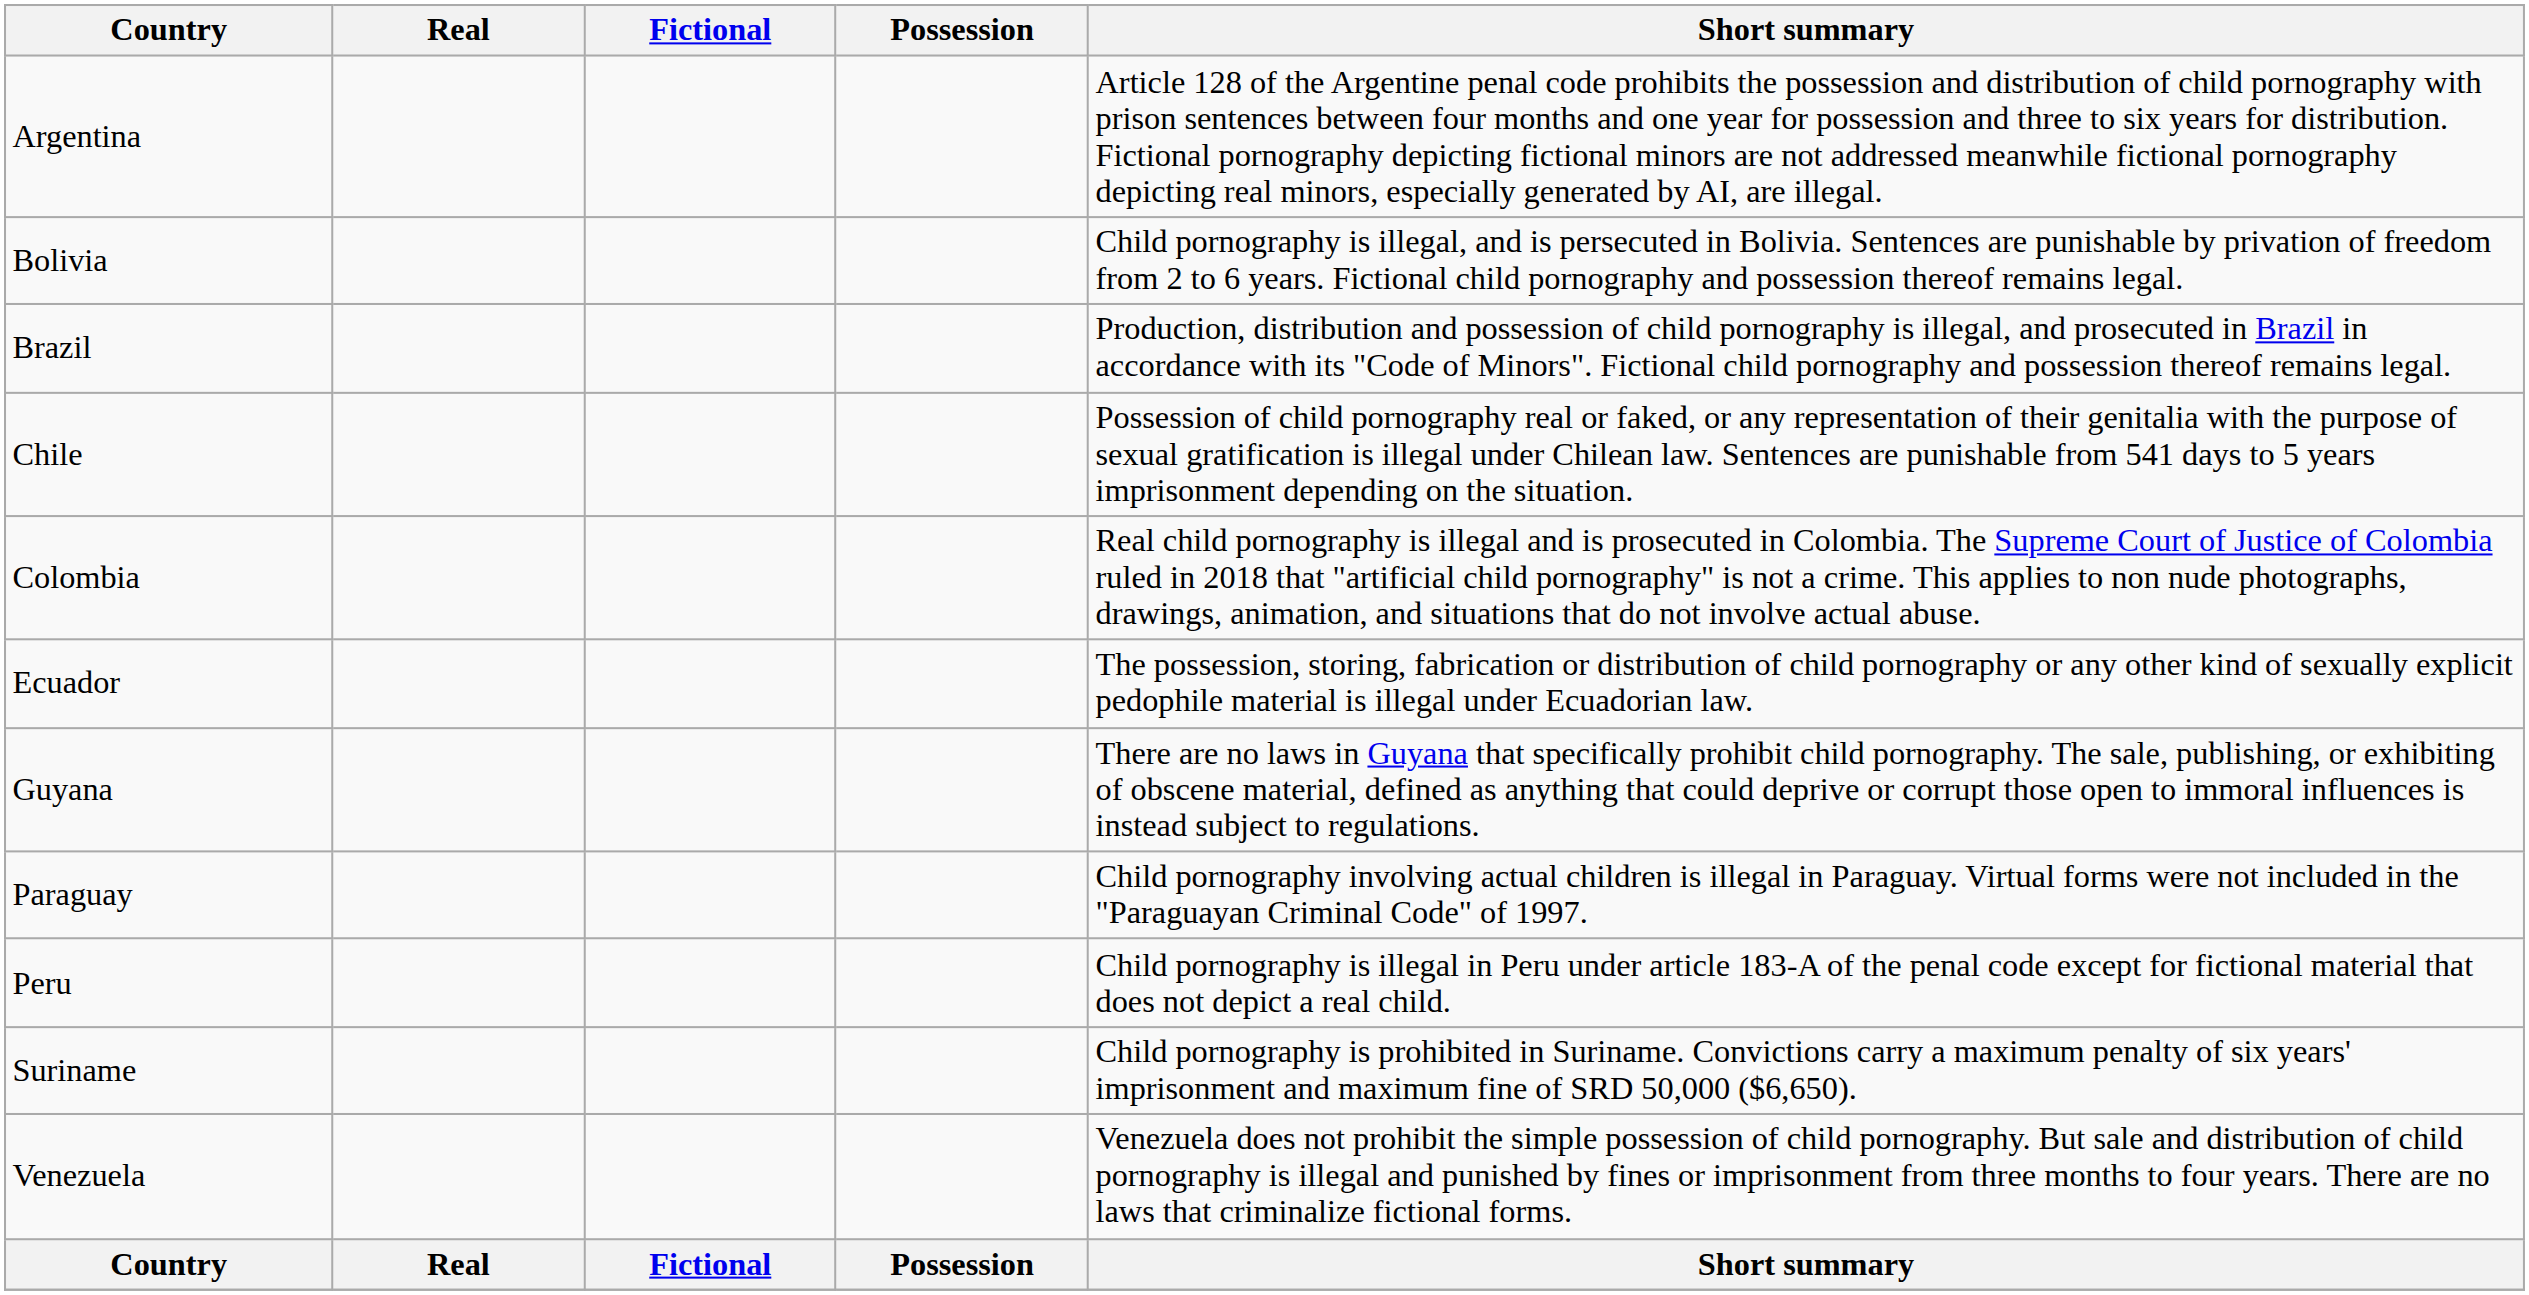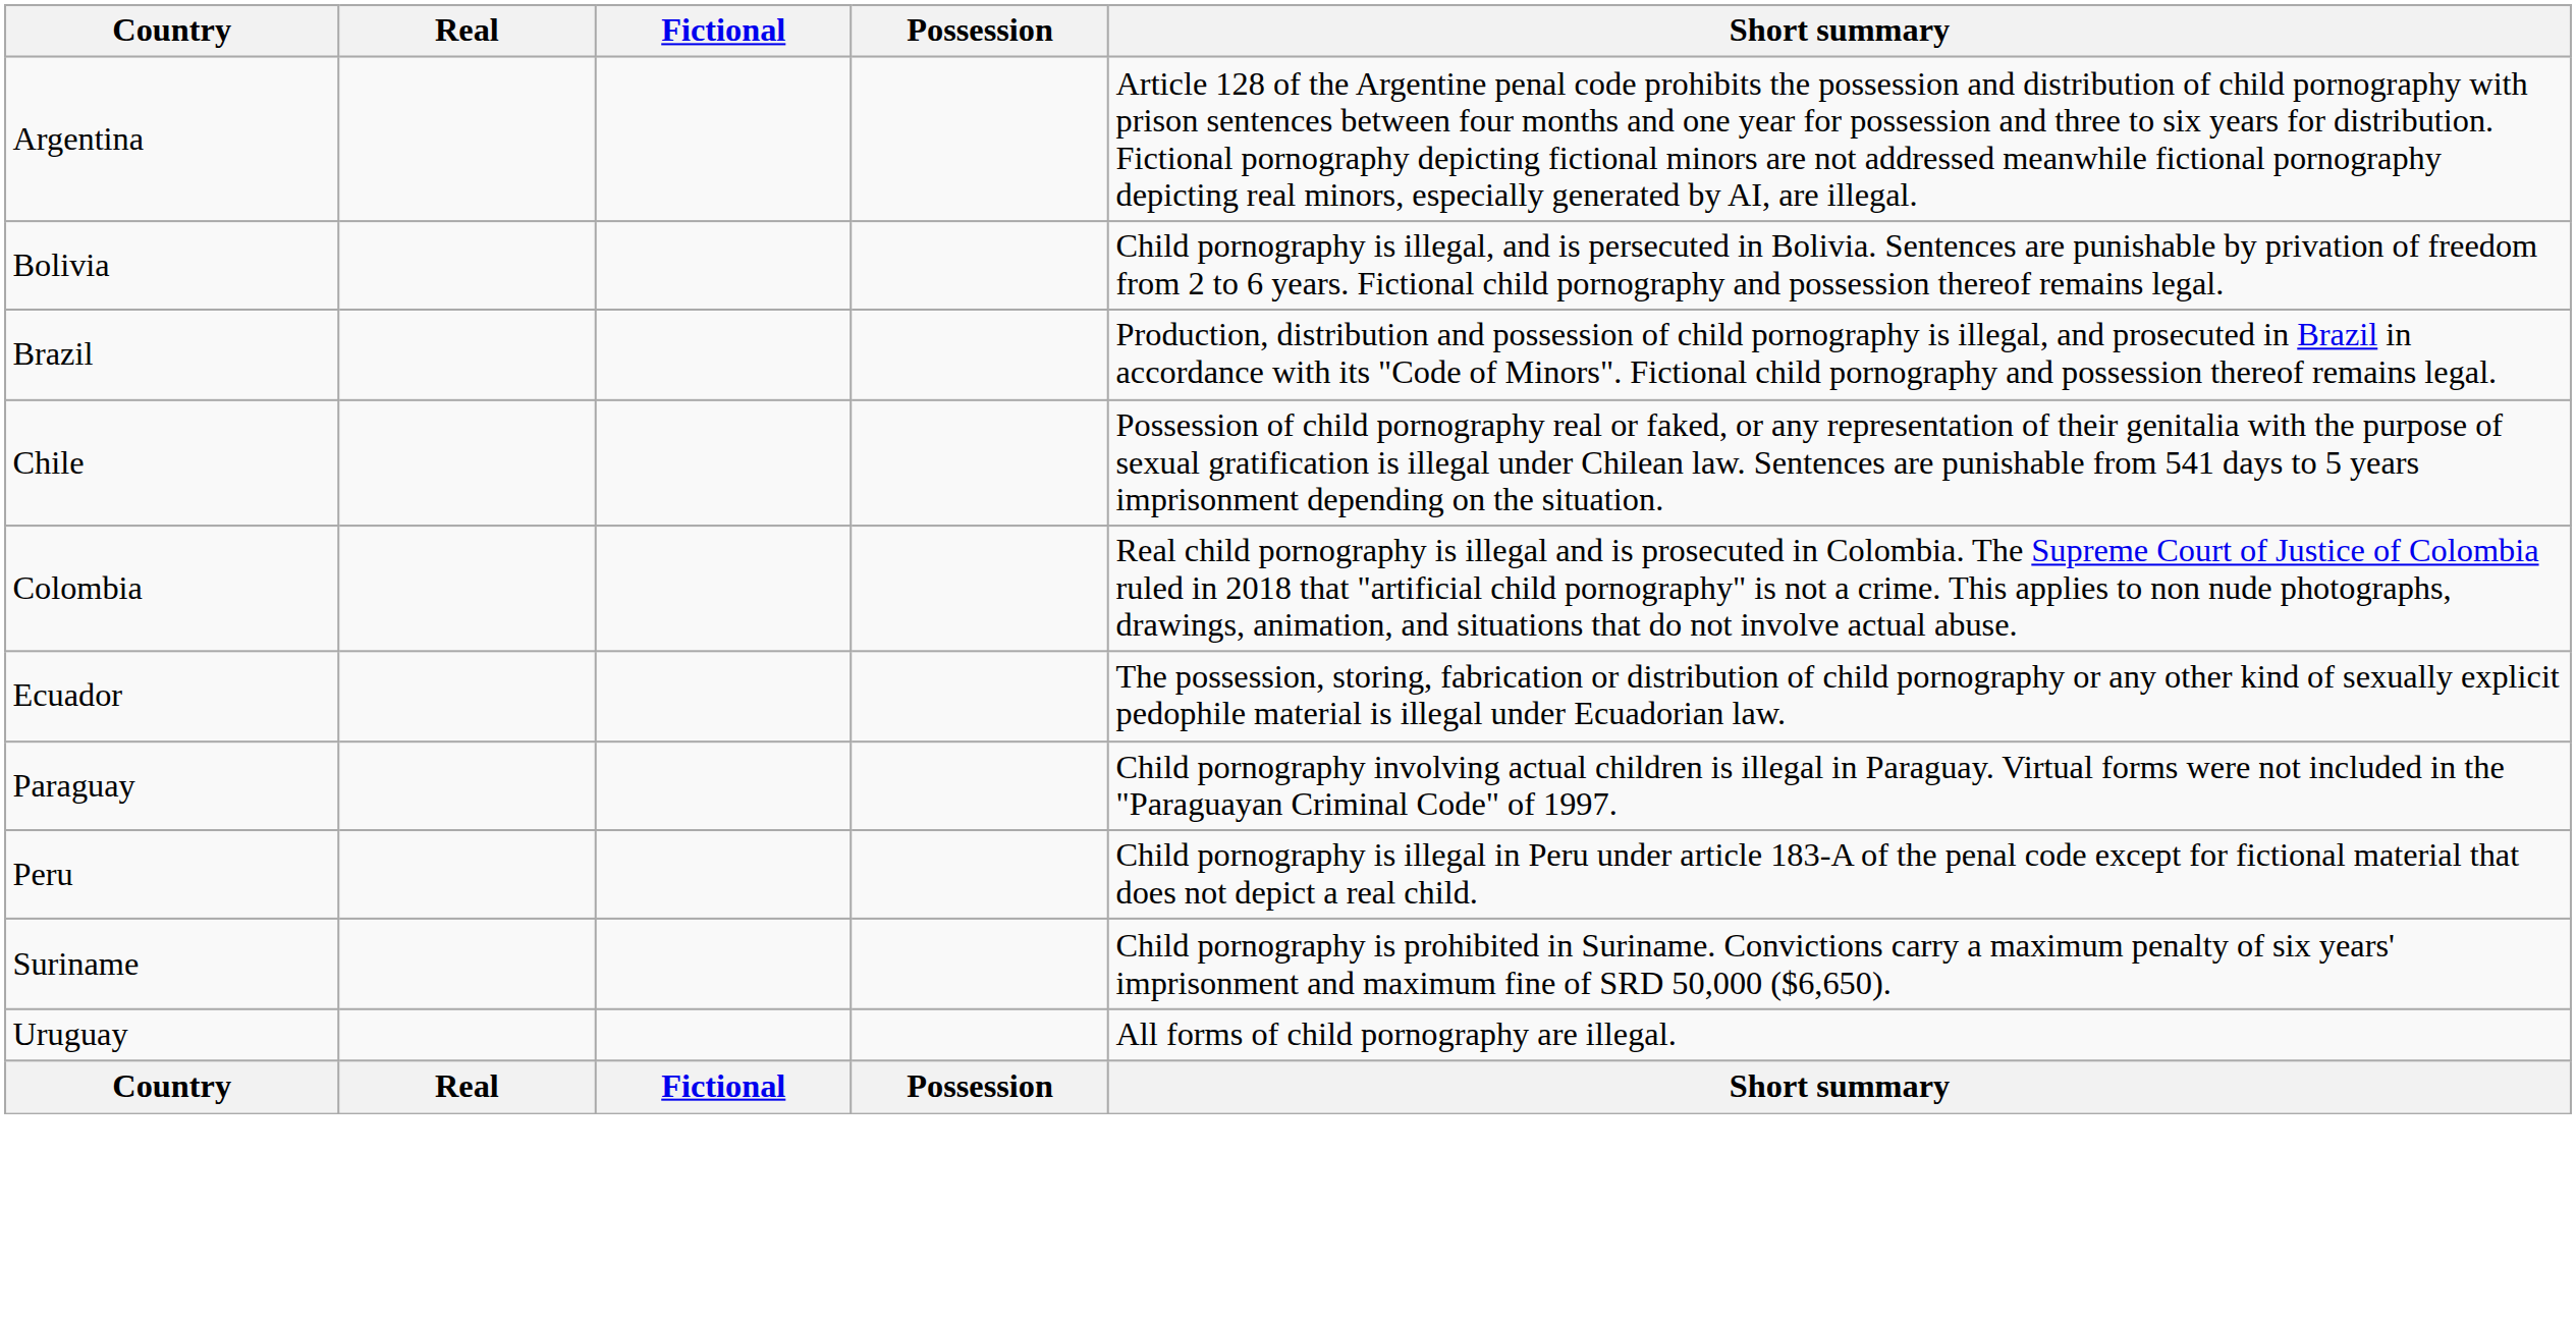- row: Guyana | There are no laws in Guyana that specifically prohibit child pornography. The sale, publishing, or exhibiting of obscene material, defined as anything that could deprive or corrupt those open to immoral influences is instead subject to regulations.
+ row: Uruguay | All forms of child pornography are illegal.
- row: Venezuela | Venezuela does not prohibit the simple possession of child pornography. But sale and distribution of child pornography is illegal and punished by fines or imprisonment from three months to four years. There are no laws that criminalize fictional forms.
